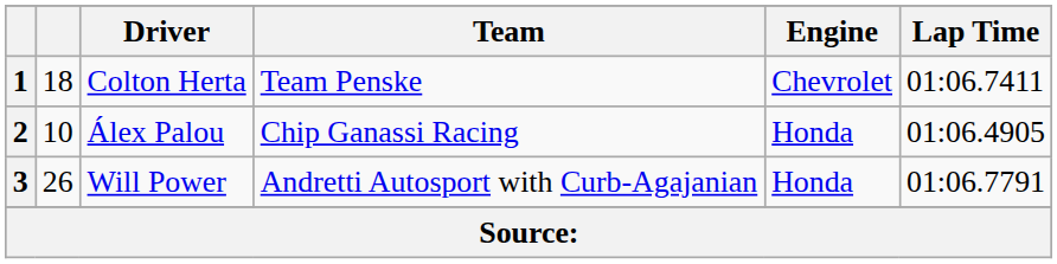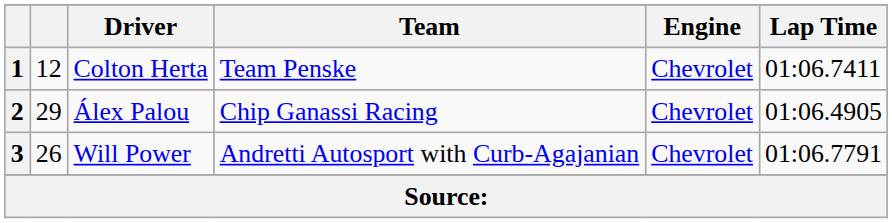1 | column 2: 18 -> 12
2 | column 2: 10 -> 29
2 | Engine: Honda -> Chevrolet
3 | Engine: Honda -> Chevrolet
